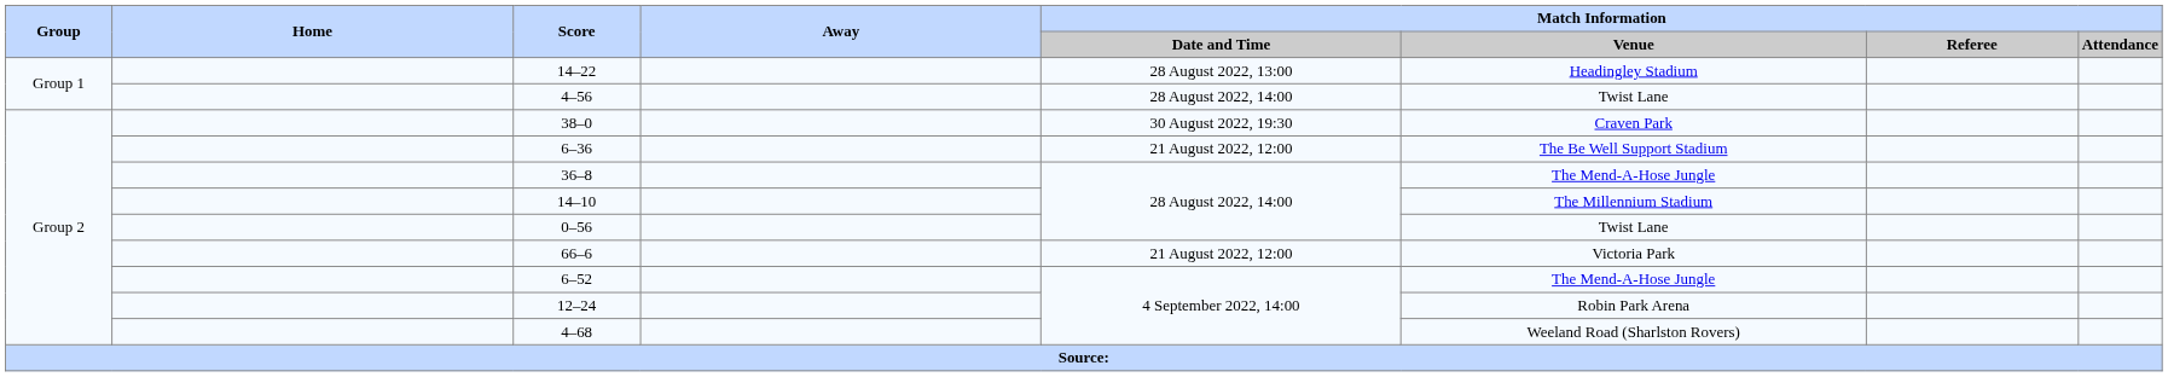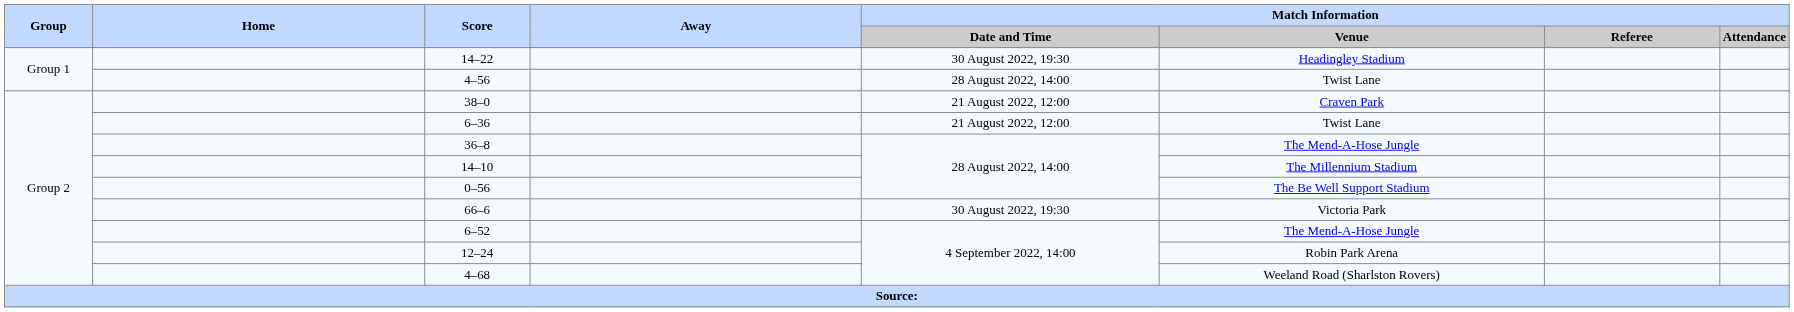14–22 | Match Information / Date and Time: 28 August 2022, 13:00 -> 30 August 2022, 19:30
38–0 | Match Information / Date and Time: 30 August 2022, 19:30 -> 21 August 2022, 12:00
6–36 | Match Information / Venue: The Be Well Support Stadium -> Twist Lane
0–56 | Match Information / Venue: Twist Lane -> The Be Well Support Stadium
66–6 | Match Information / Date and Time: 21 August 2022, 12:00 -> 30 August 2022, 19:30
